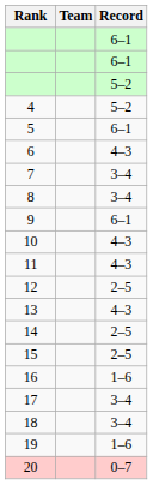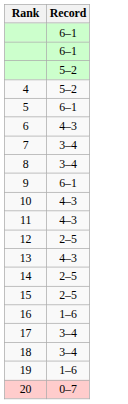- column: Team
